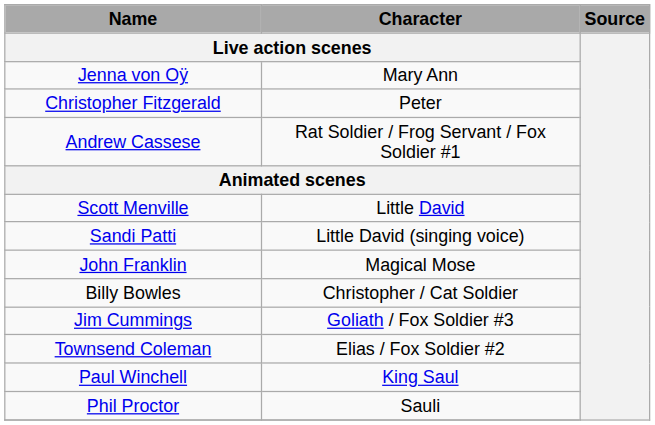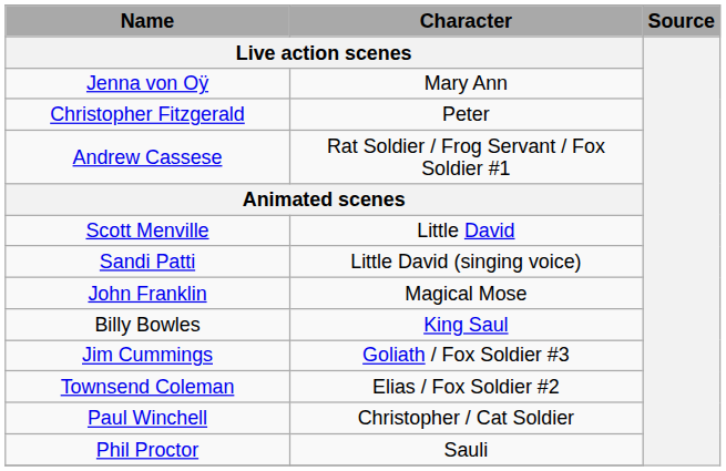Billy Bowles | Character / Live action scenes: Christopher / Cat Soldier -> King Saul
Paul Winchell | Character / Live action scenes: King Saul -> Christopher / Cat Soldier
